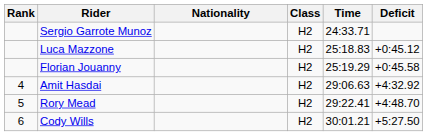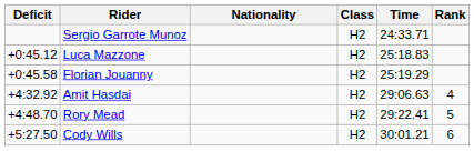columns swapped: Rank <-> Deficit
